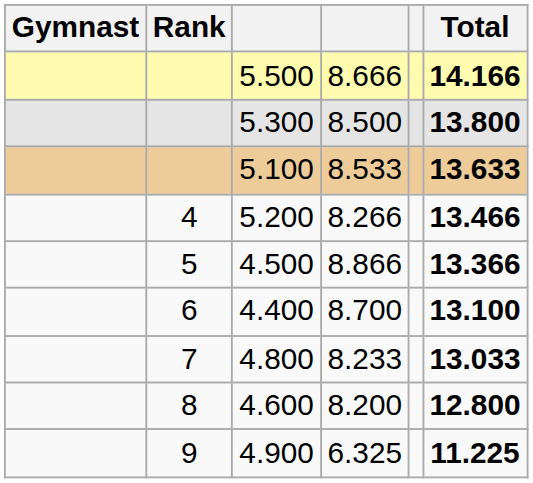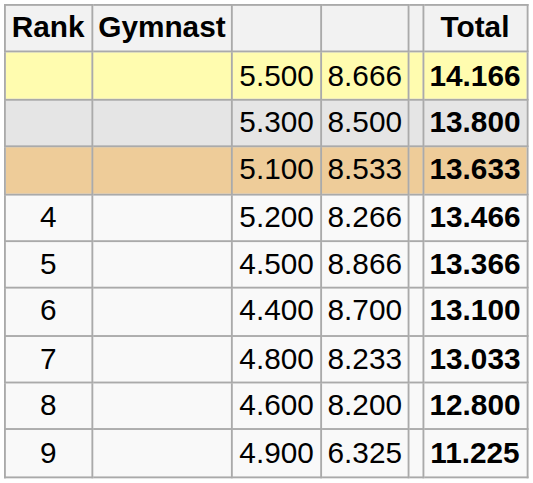columns swapped: Rank <-> Gymnast
